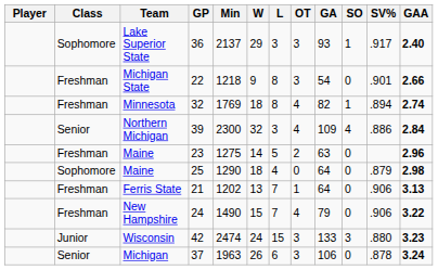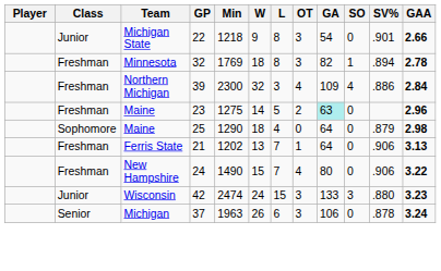- row: Sophomore | Lake Superior State | 36 | 2137 | 29 | 3 | 3 | 93 | 1 | .917 | 2.40
Michigan State | Class: Freshman -> Junior
Minnesota | OT: 4 -> 3
Minnesota | GAA: 2.74 -> 2.78
Northern Michigan | Class: Senior -> Freshman
Maine / 23 | GA: no background -> paleturquoise background
New Hampshire | GA: 79 -> 80
